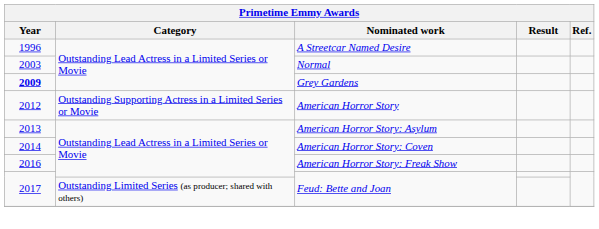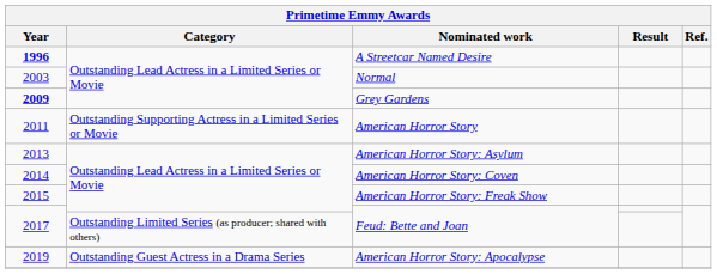A Streetcar Named Desire | Year: normal -> bold
American Horror Story | Year: 2012 -> 2011
American Horror Story: Freak Show | Year: 2016 -> 2015
+ row: 2019 | Outstanding Guest Actress in a Drama Series | American Horror Story: Apocalypse
